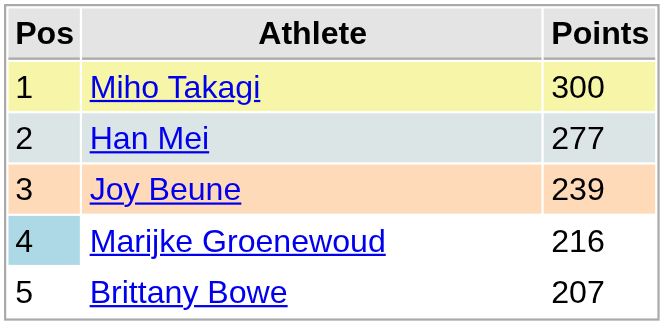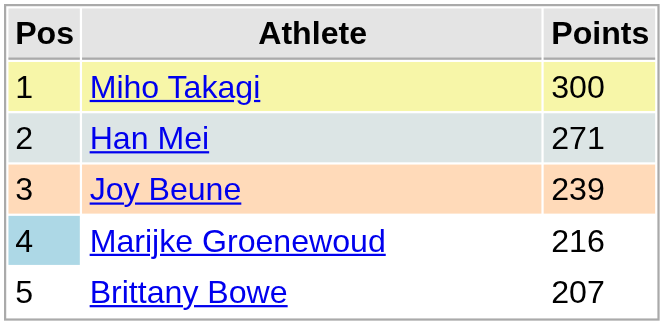Han Mei | Points: 277 -> 271
